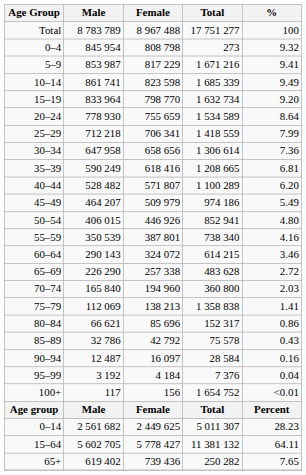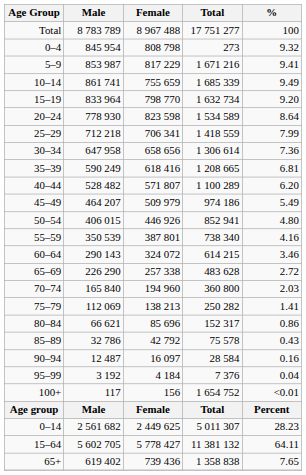10–14 | Female: 823 598 -> 755 659
20–24 | Female: 755 659 -> 823 598
75–79 | Total: 1 358 838 -> 250 282
65+ | Total: 250 282 -> 1 358 838
